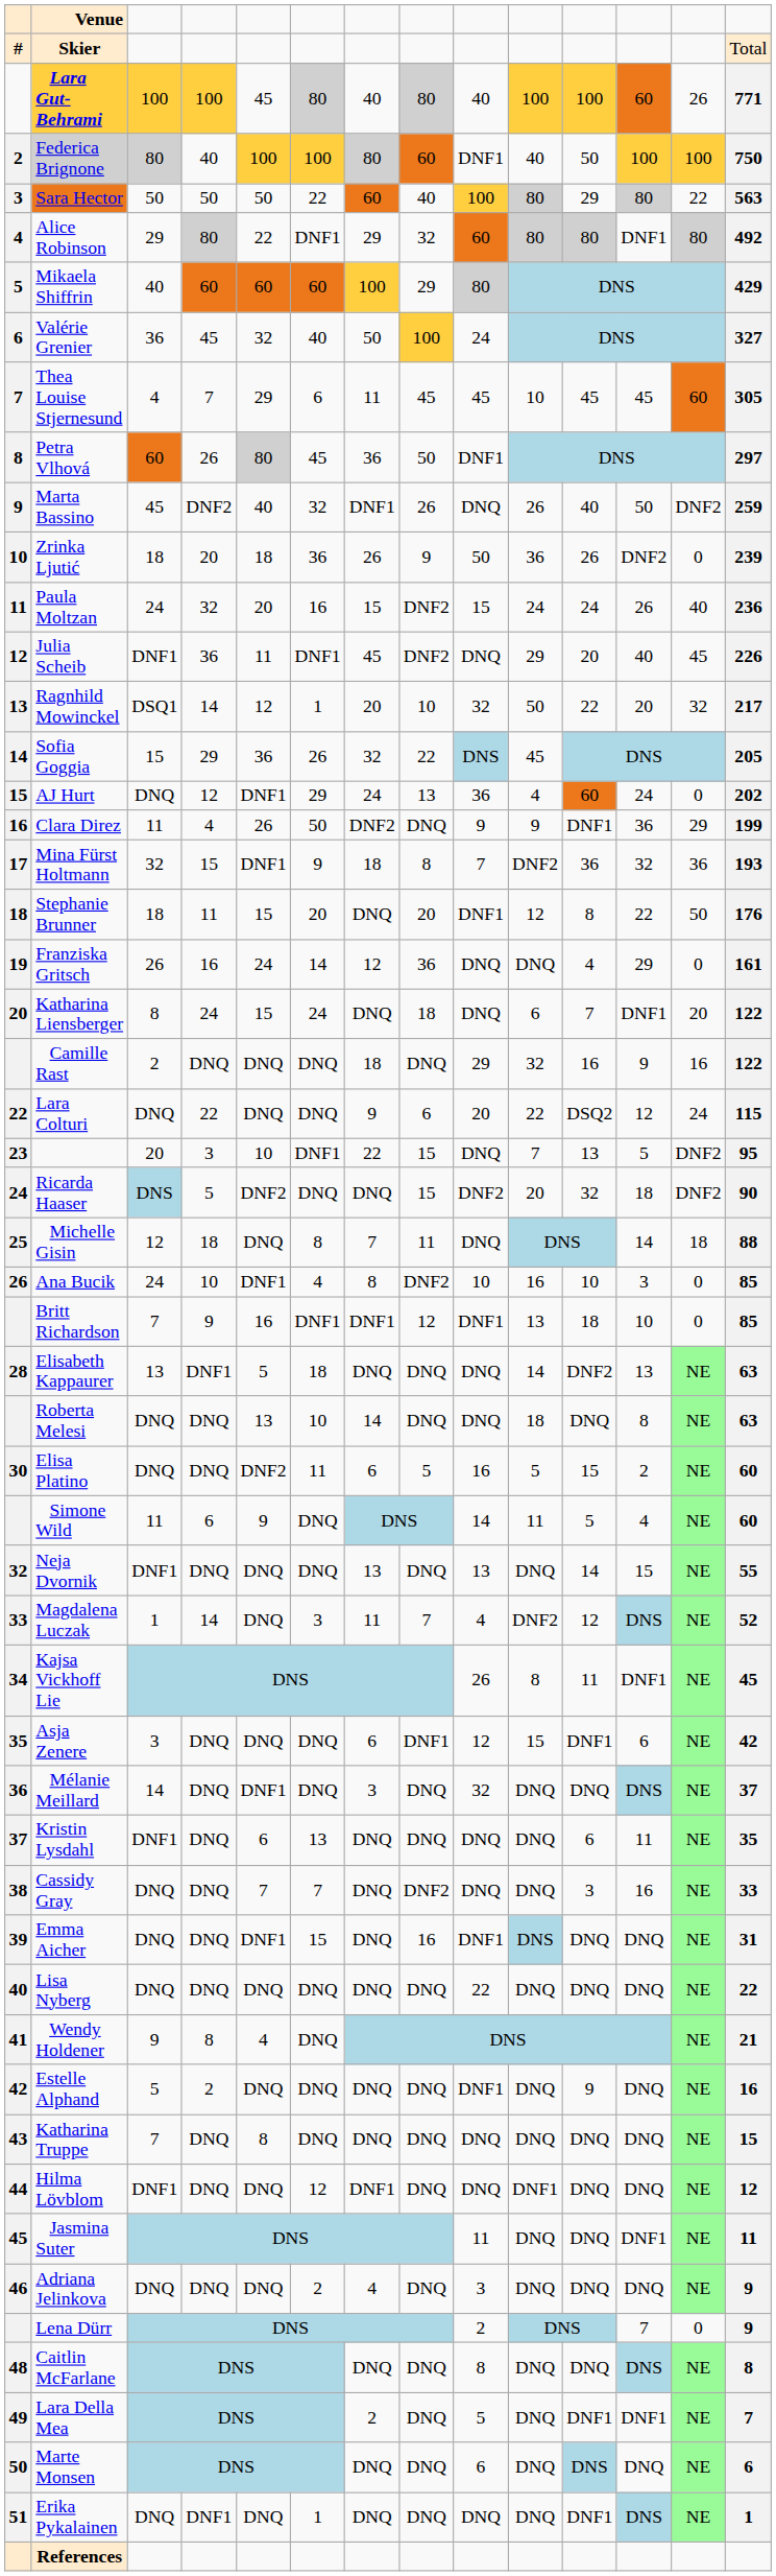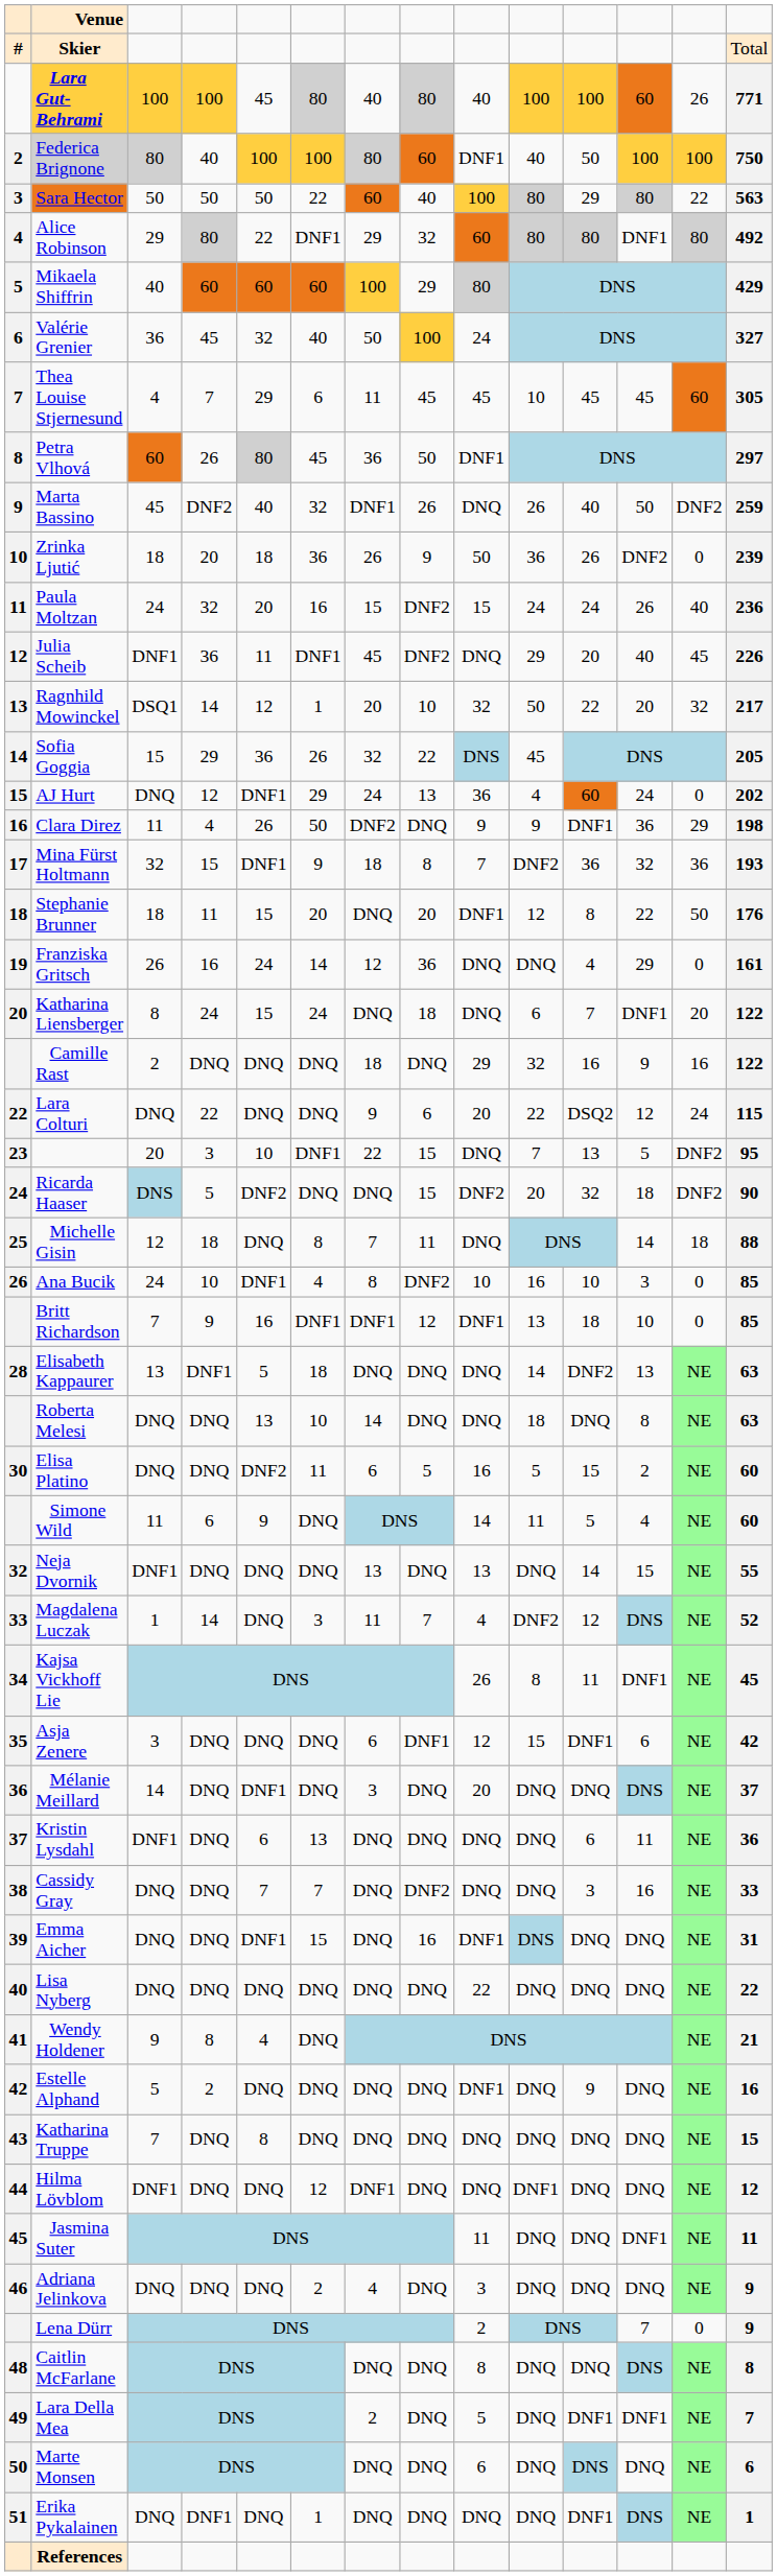Clara Direz | column 14: 199 -> 198
Mélanie Meillard | column 9: 32 -> 20
Kristin Lysdahl | column 14: 35 -> 36
